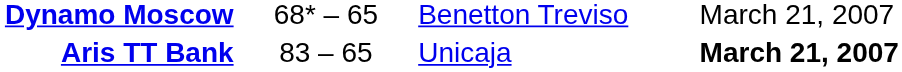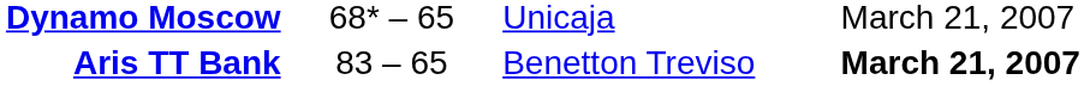Dynamo Moscow | column 3: Benetton Treviso -> Unicaja
Aris TT Bank | column 3: Unicaja -> Benetton Treviso
